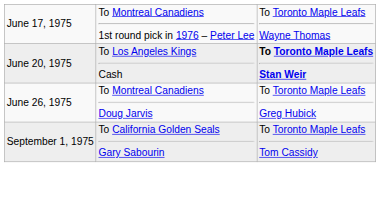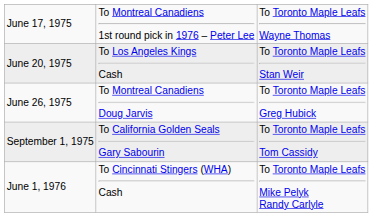June 20, 1975 | column 3: bold -> normal
+ row: June 1, 1976 | To Cincinnati Stingers (WHA) Cash | To Toronto Maple Leafs Mike Pelyk Randy Carlyle
